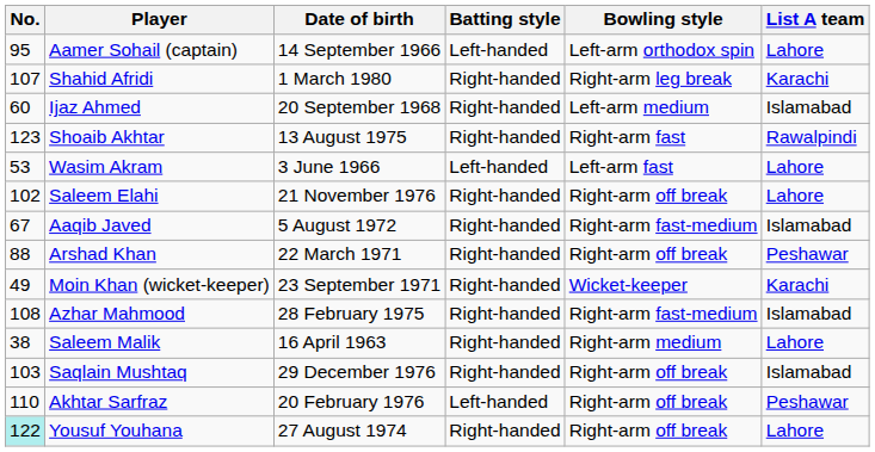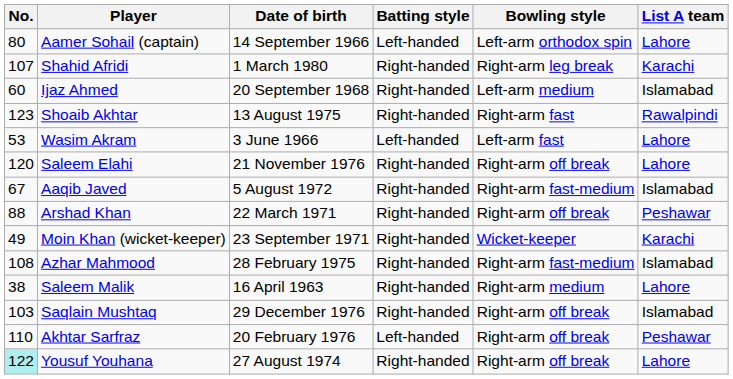Aamer Sohail (captain) | No.: 95 -> 80
Saleem Elahi | No.: 102 -> 120
